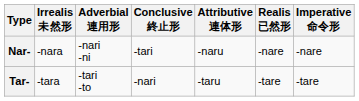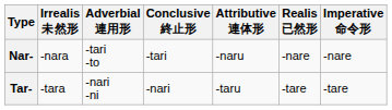Nar- | Adverbial 連用形: -nari -ni -> -tari -to
Tar- | Adverbial 連用形: -tari -to -> -nari -ni
